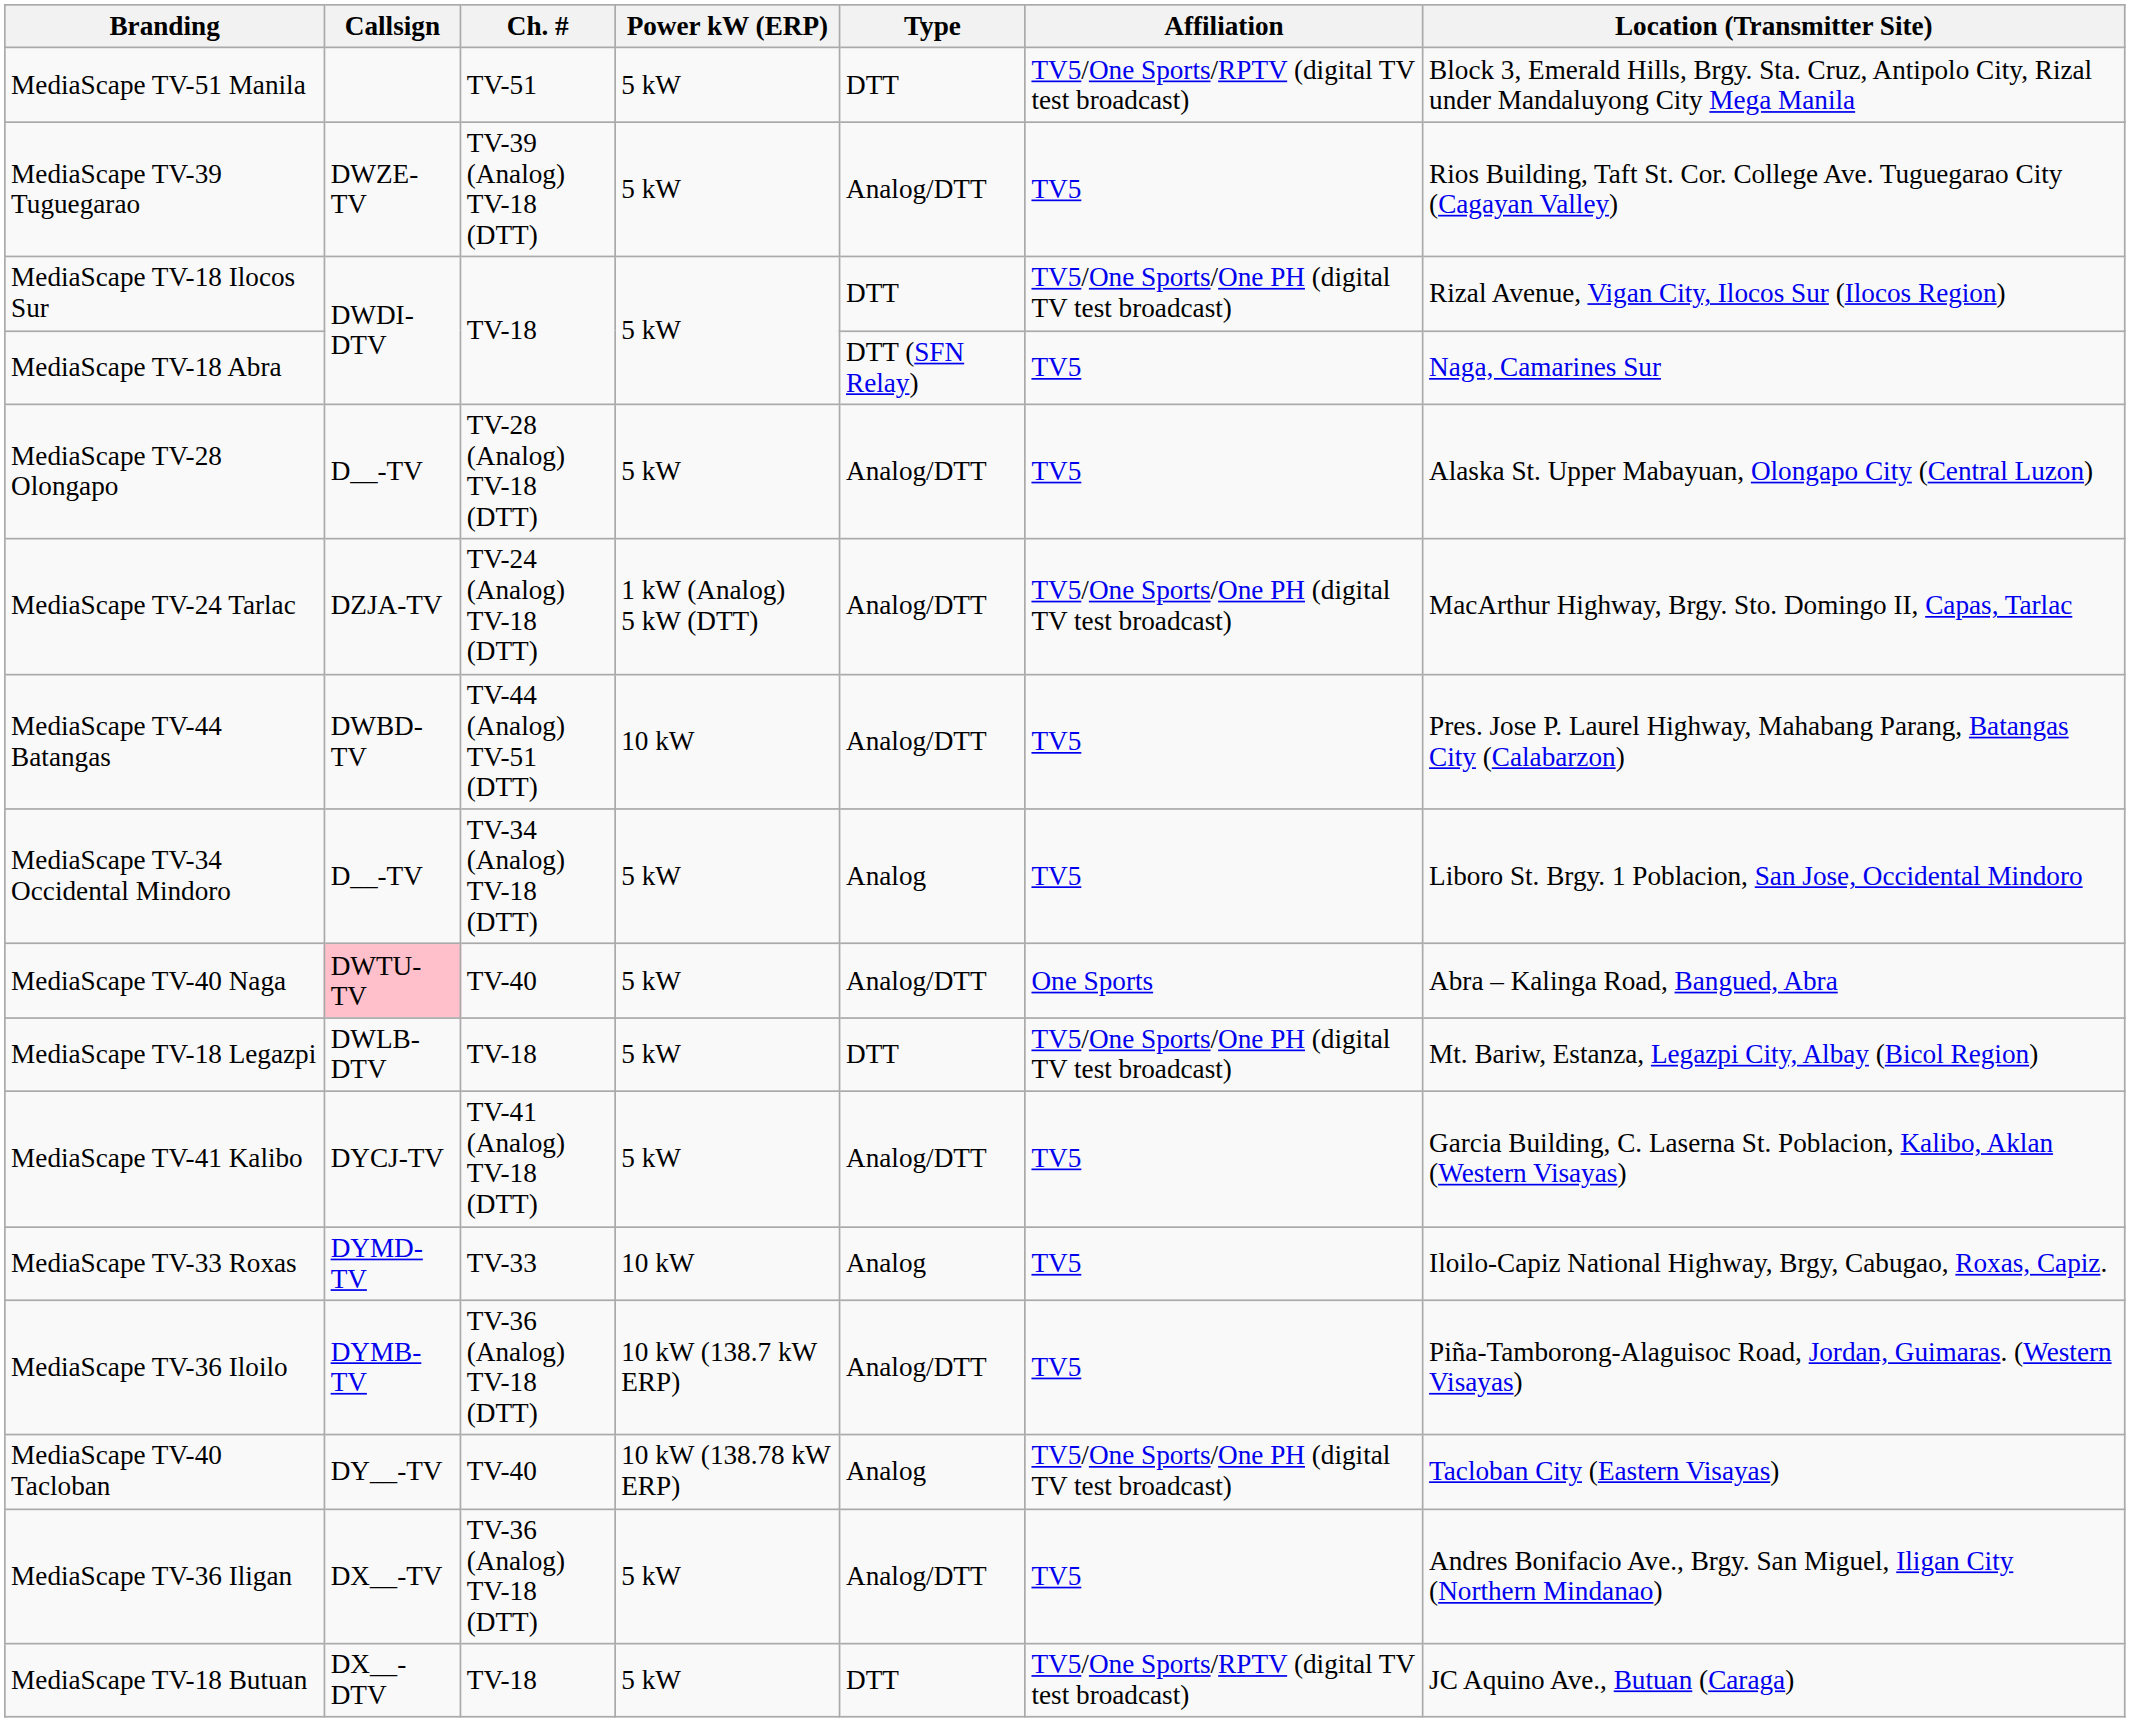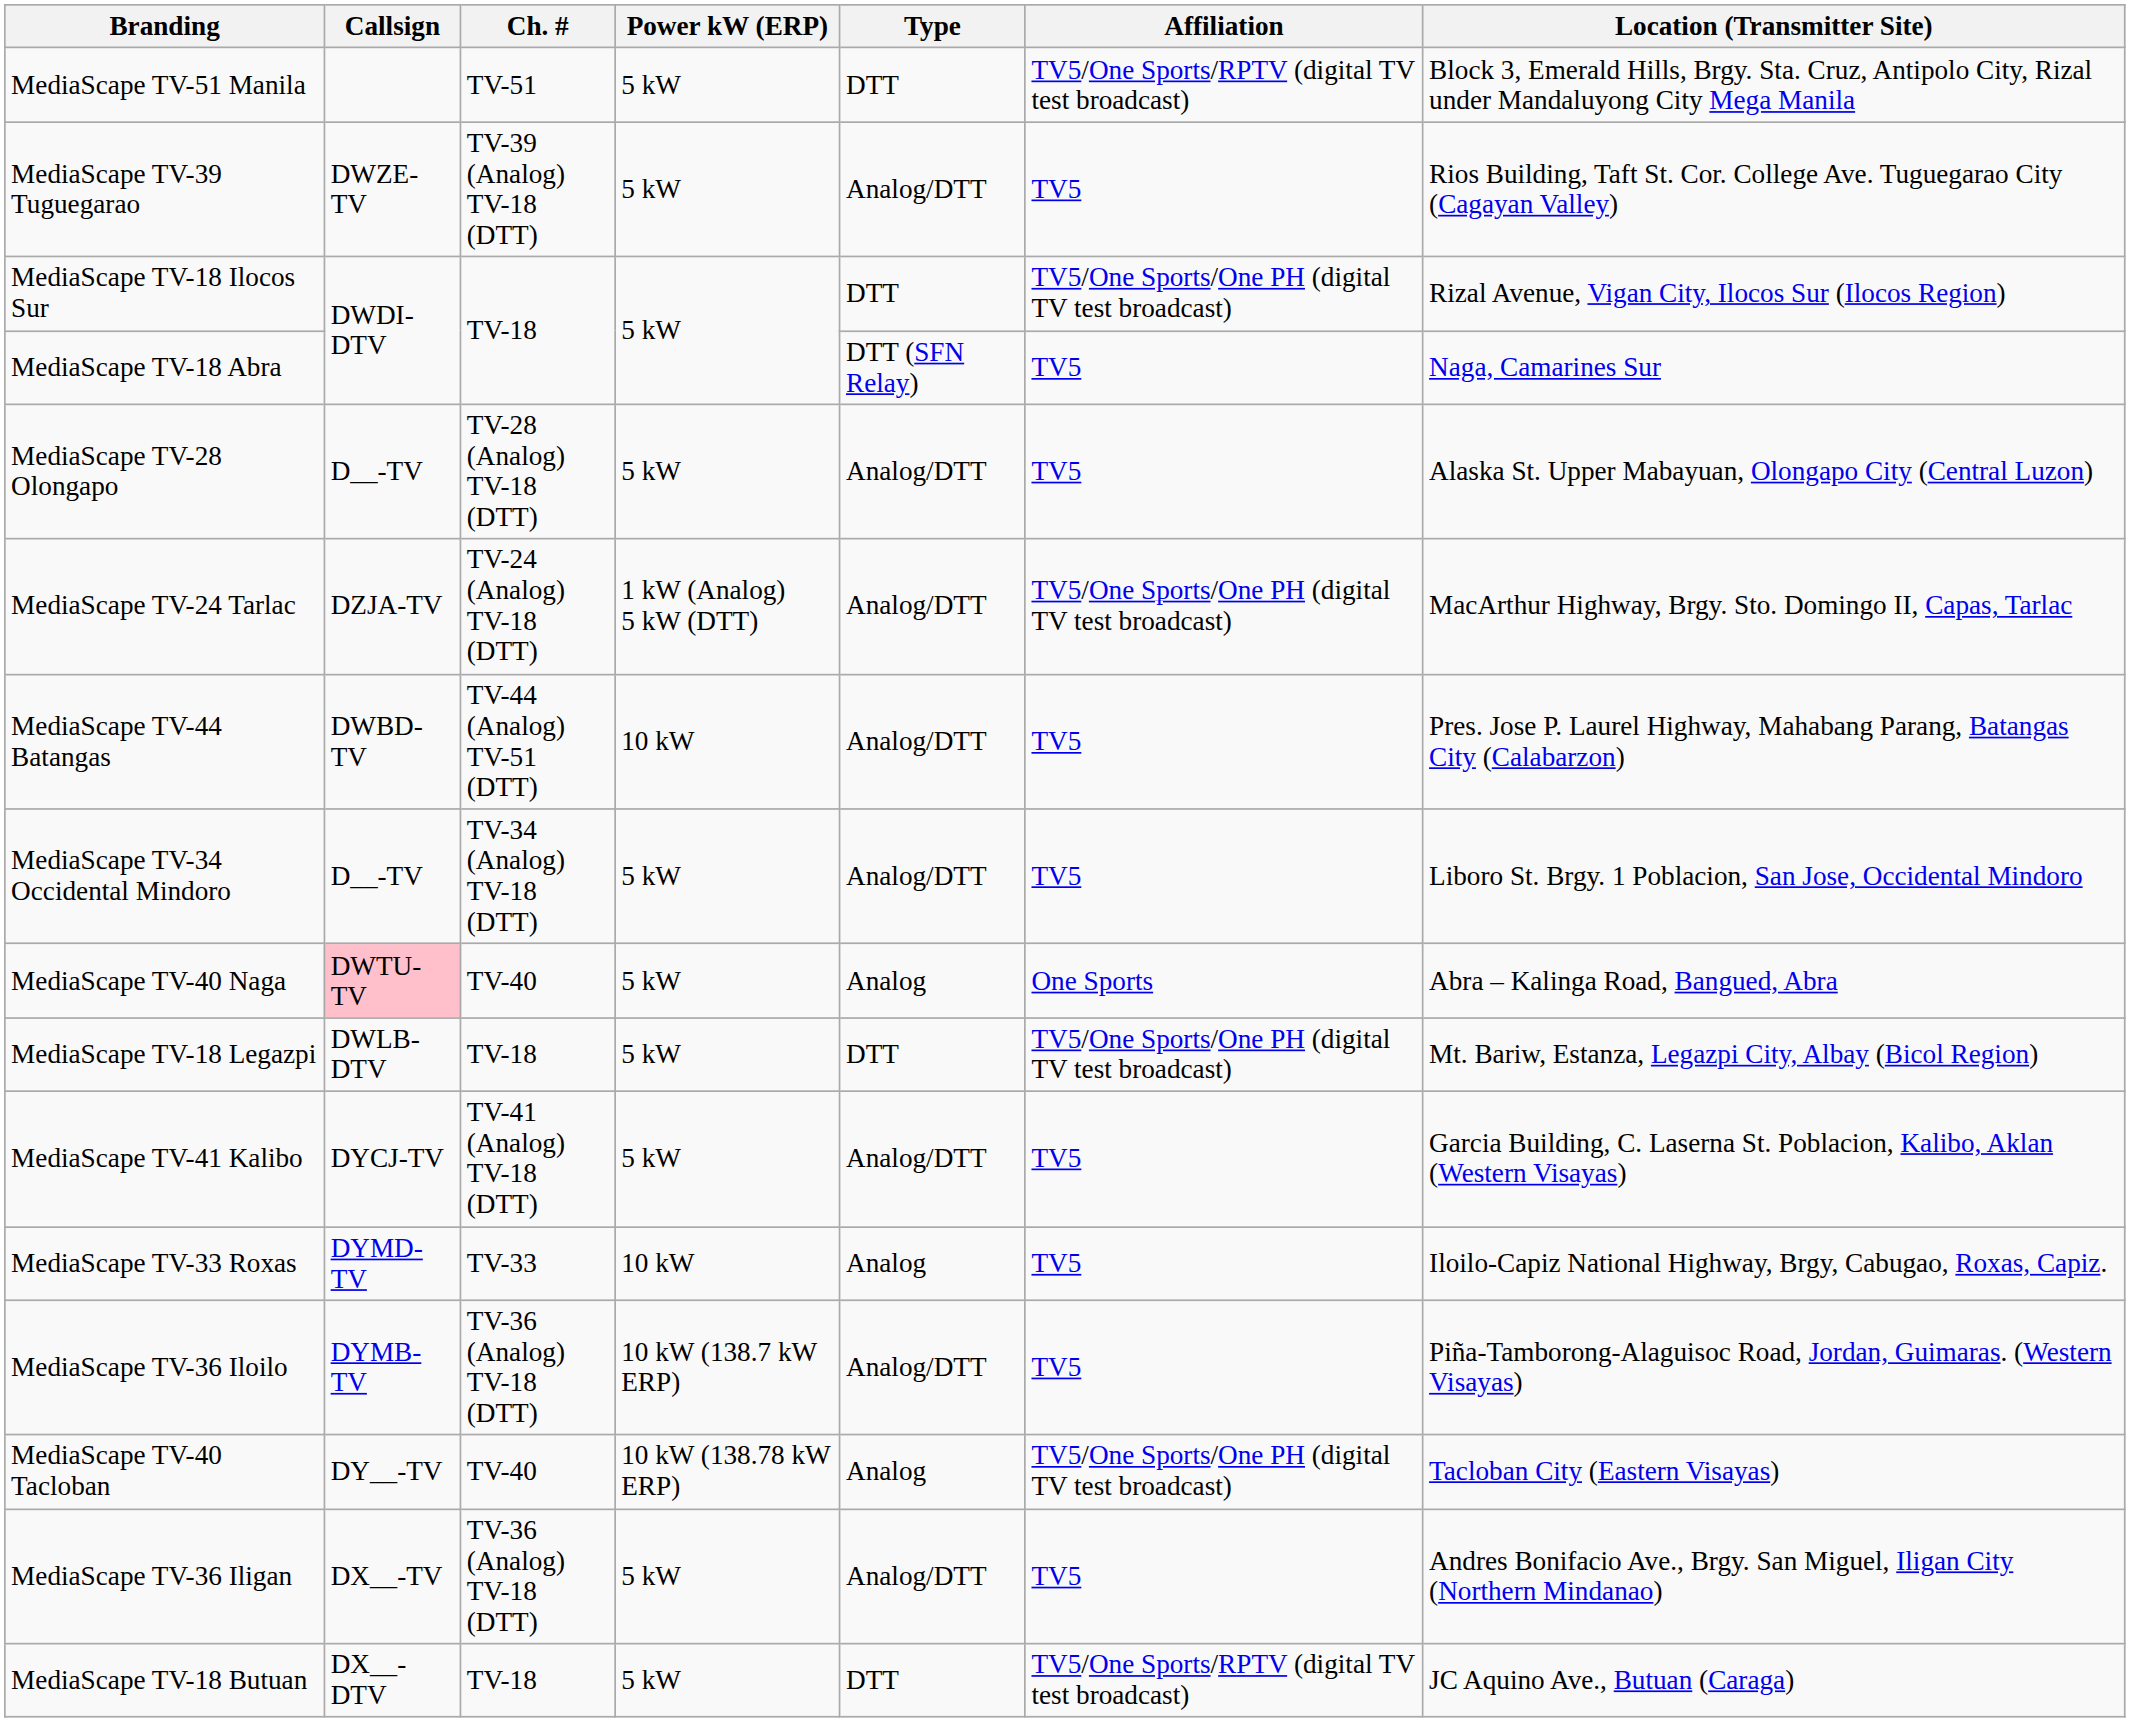MediaScape TV-34 Occidental Mindoro | Type: Analog -> Analog/DTT
MediaScape TV-40 Naga | Type: Analog/DTT -> Analog
